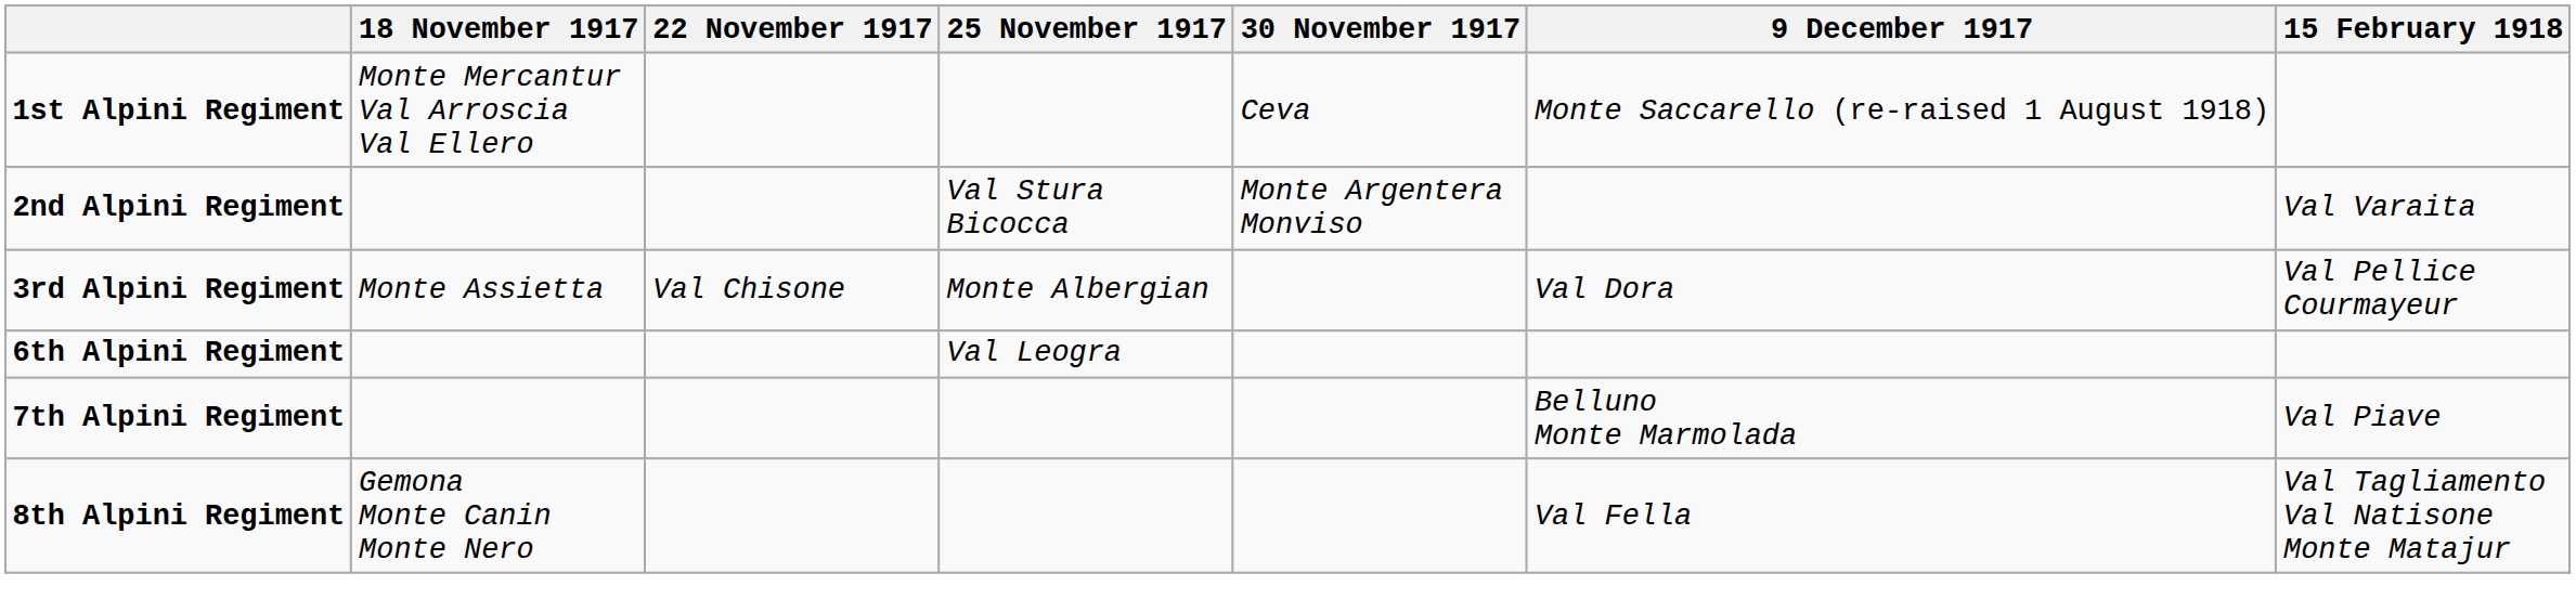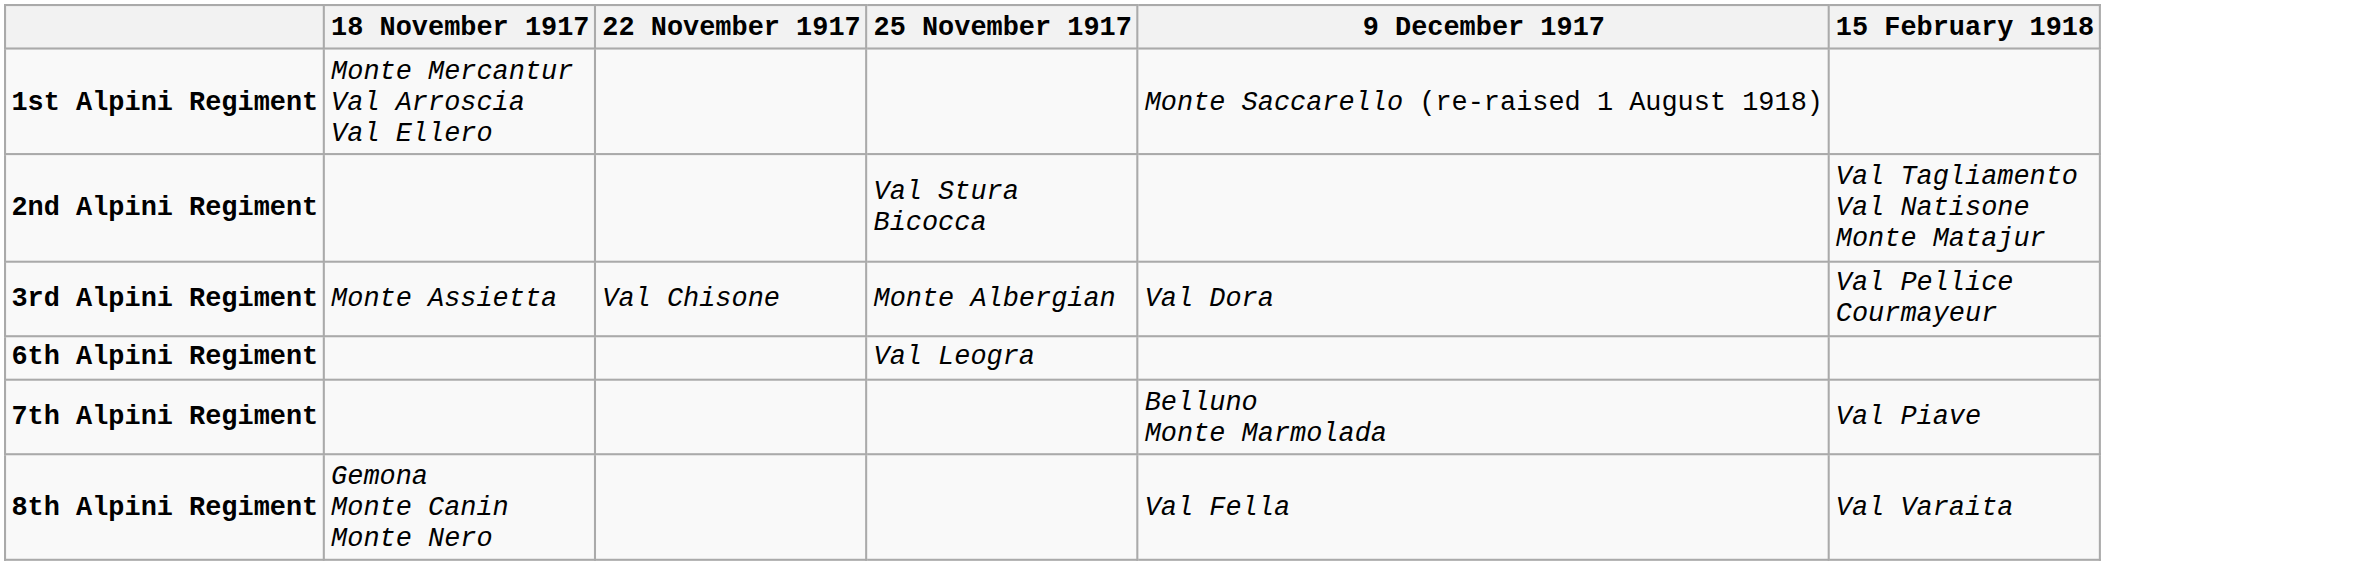- column: 30 November 1917 | Ceva | Monte Argentera Monviso
2nd Alpini Regiment | 15 February 1918: Val Varaita -> Val Tagliamento Val Natisone Monte Matajur
8th Alpini Regiment | 15 February 1918: Val Tagliamento Val Natisone Monte Matajur -> Val Varaita
